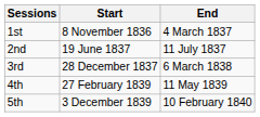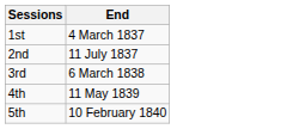- column: Start | 8 November 1836 | 19 June 1837 | 28 December 1837 | 27 February 1839 | 3 December 1839
